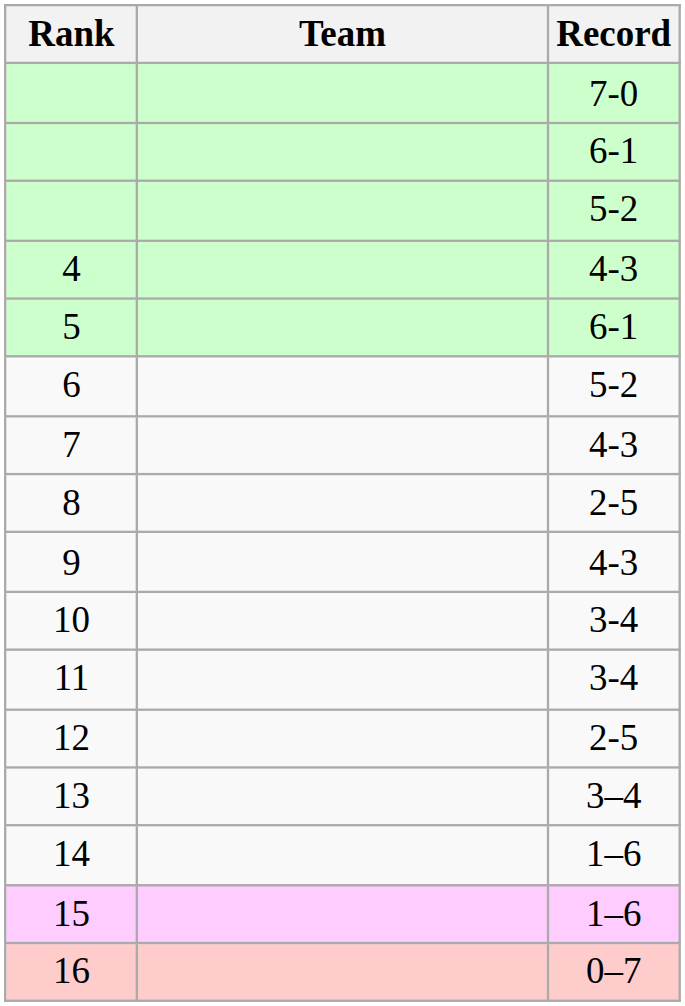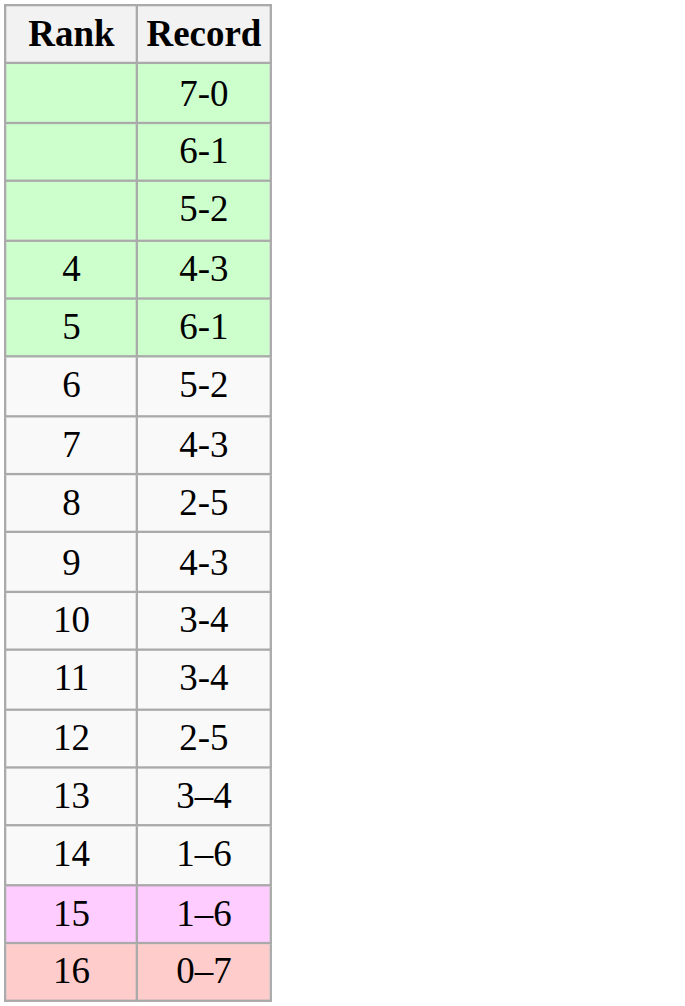- column: Team
